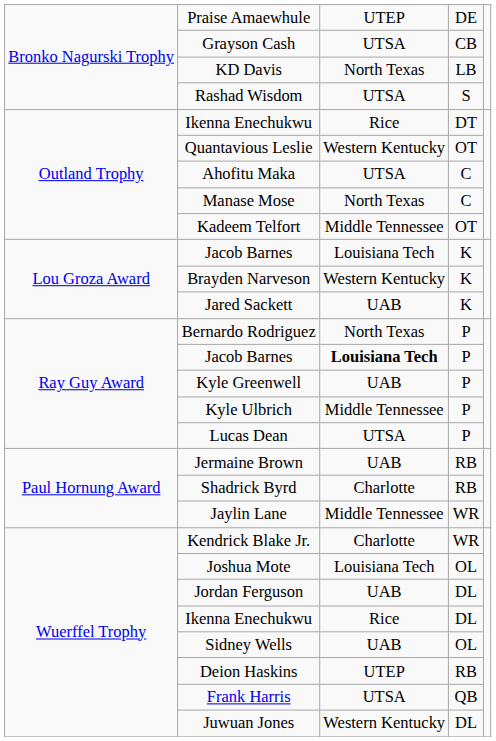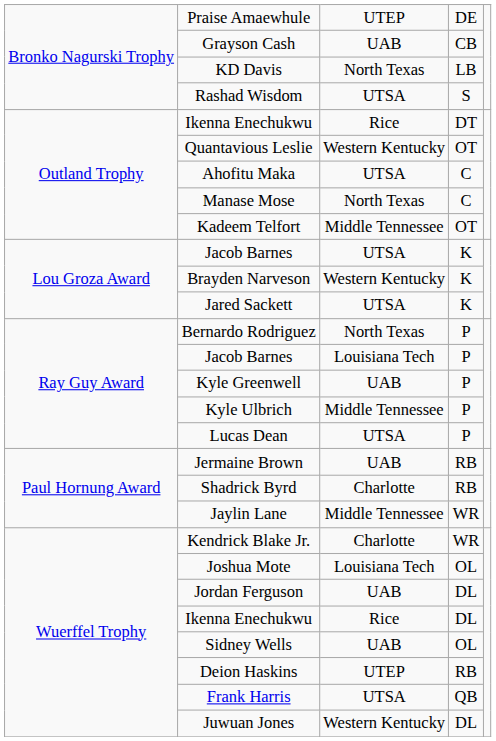Grayson Cash | column 3: UTSA -> UAB
Jacob Barnes / K | column 3: Louisiana Tech -> UTSA
Jared Sackett | column 3: UAB -> UTSA
Jacob Barnes / P | column 3: bold -> normal
